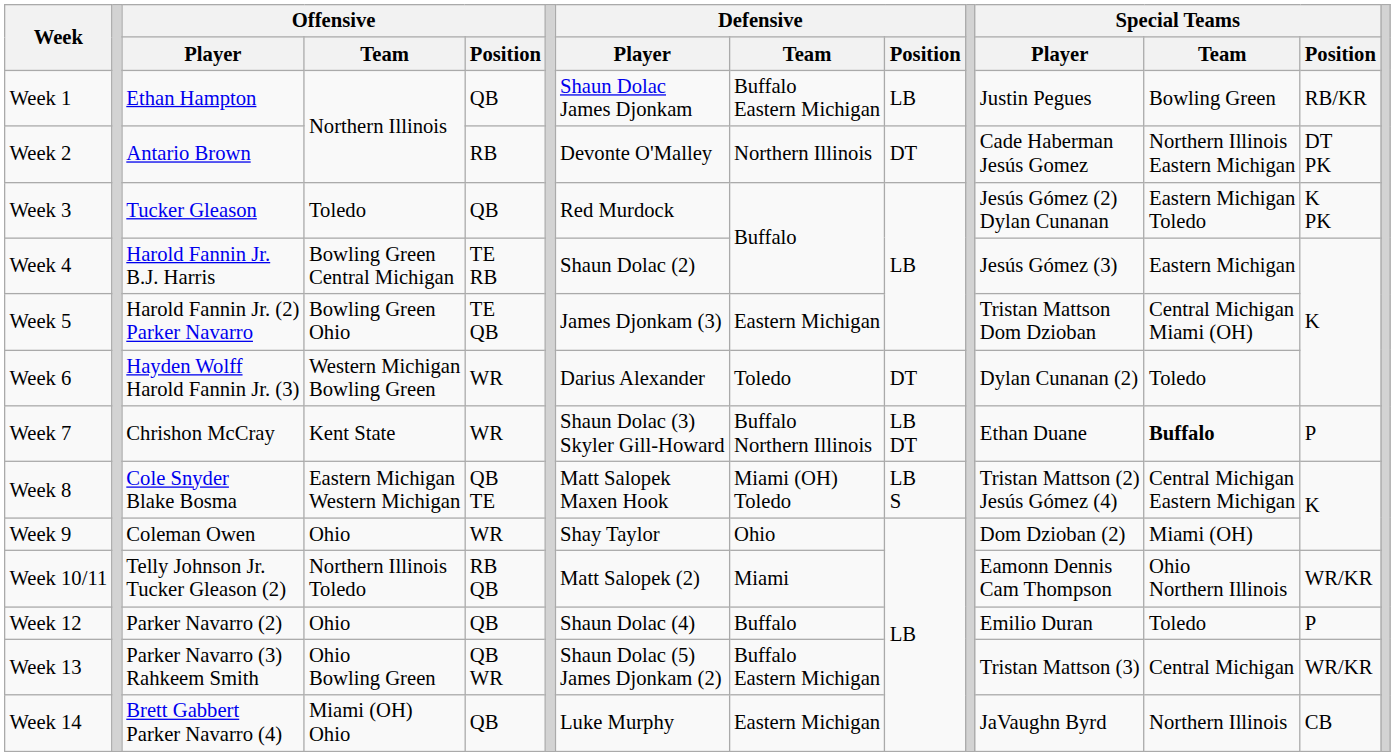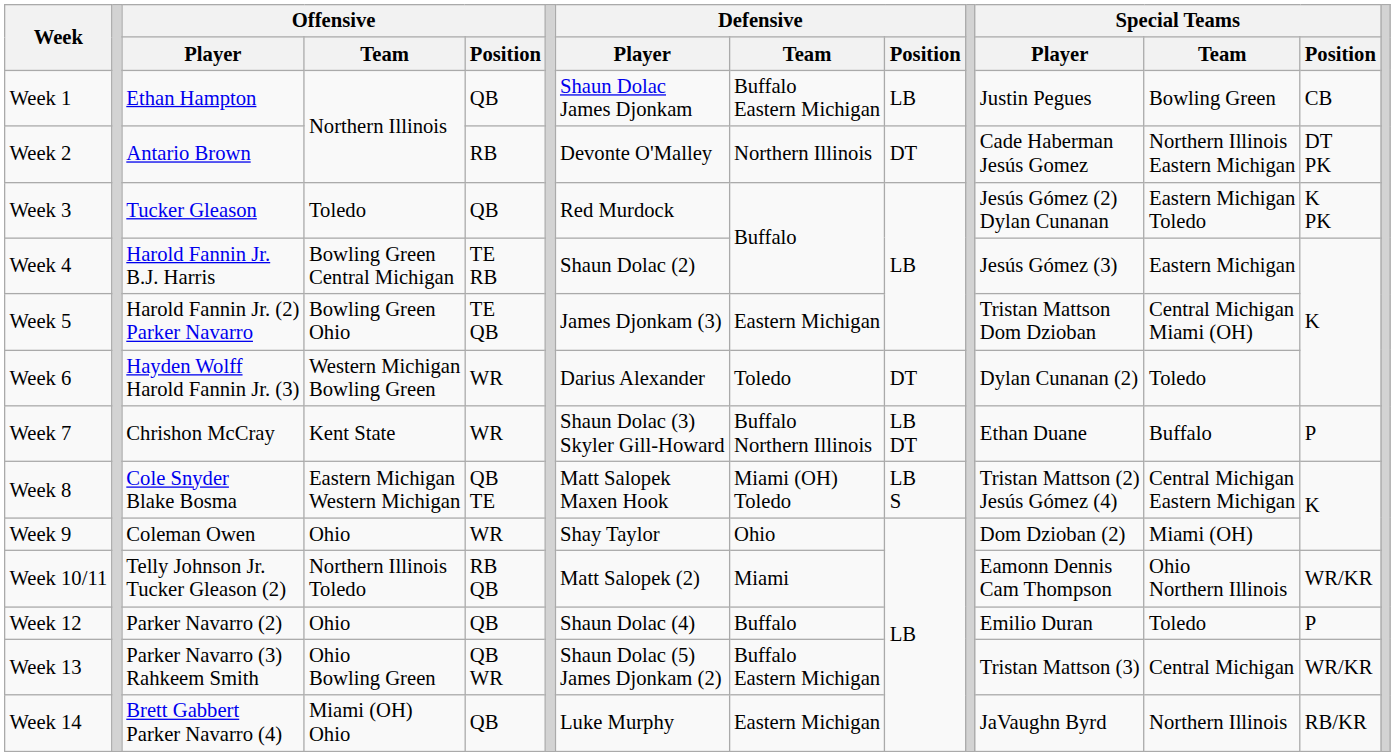Week 1 | Special Teams / Position: RB/KR -> CB
Week 7 | Special Teams / Team: bold -> normal
Week 14 | Special Teams / Position: CB -> RB/KR
